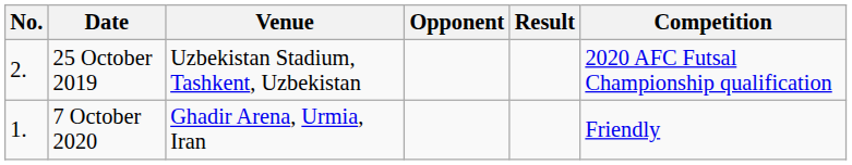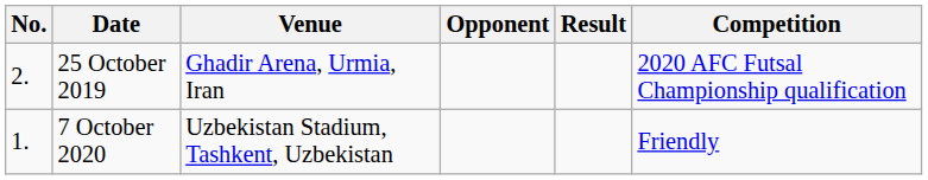25 October 2019 | Venue: Uzbekistan Stadium, Tashkent, Uzbekistan -> Ghadir Arena, Urmia, Iran
7 October 2020 | Venue: Ghadir Arena, Urmia, Iran -> Uzbekistan Stadium, Tashkent, Uzbekistan
